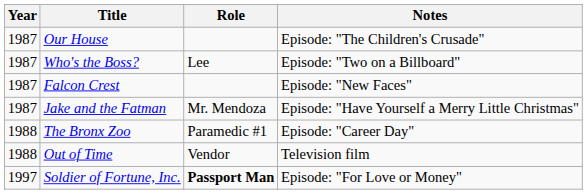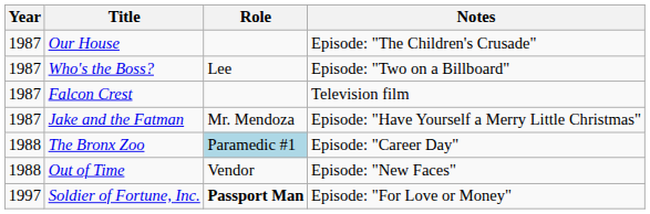Falcon Crest | Notes: Episode: "New Faces" -> Television film
The Bronx Zoo | Role: no background -> lightblue background
Out of Time | Notes: Television film -> Episode: "New Faces"
